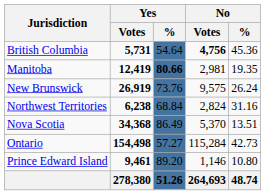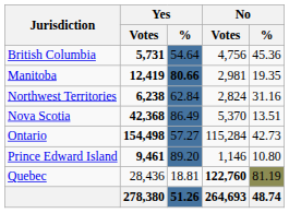British Columbia | No / Votes: bold -> normal
- row: New Brunswick | 26,919 | 73.76 | 9,575 | 26.24
Northwest Territories | Yes / %: 68.84 -> 62.84
Nova Scotia | Yes / Votes: 34,368 -> 42,368
+ row: Quebec | 28,436 | 18.81 | 122,760 | 81.19
